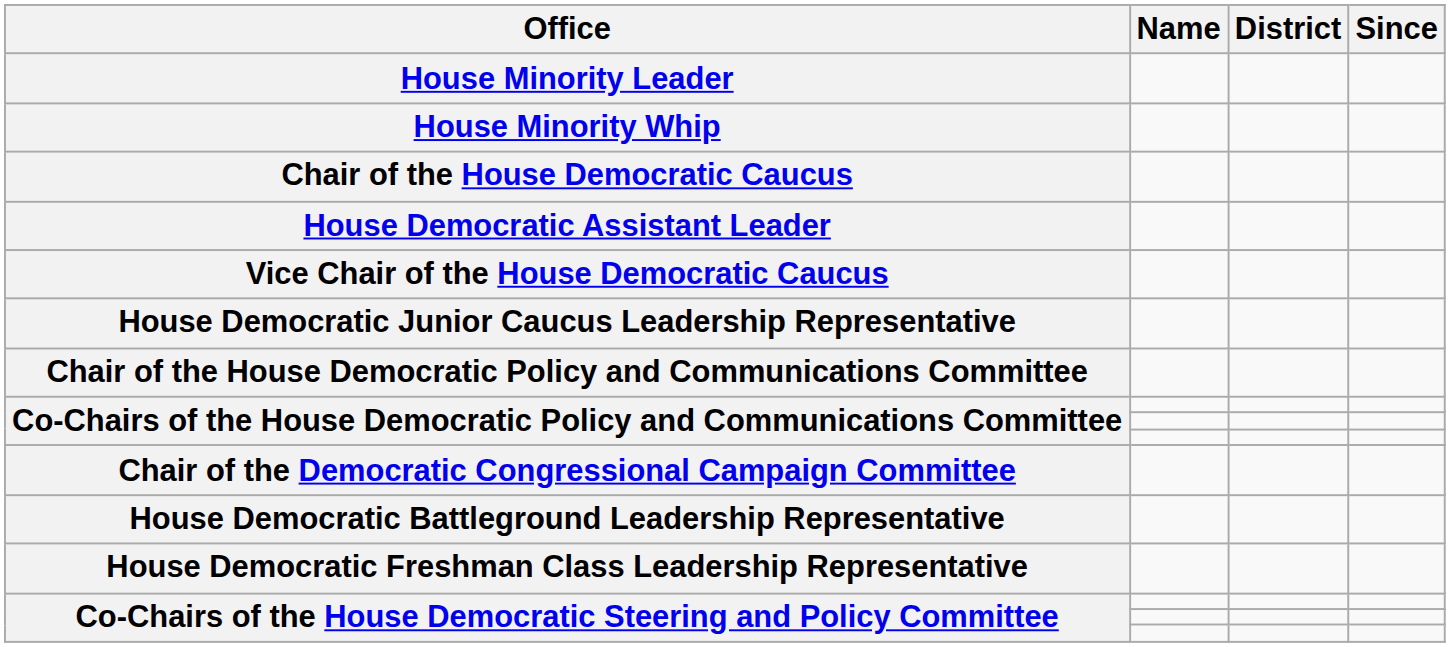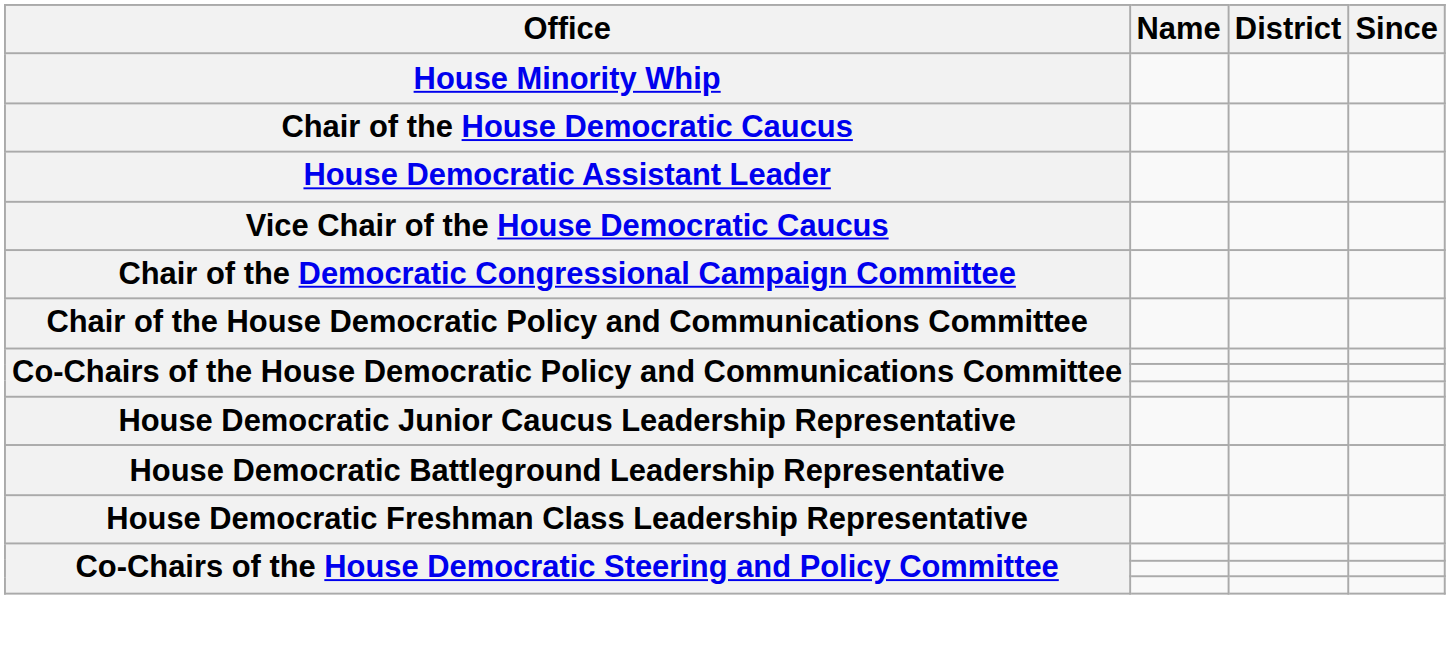- row: House Minority Leader
rows swapped: Chair of the Democratic Congressional Campaign Committee <-> House Democratic Junior Caucus Leadership Representative
